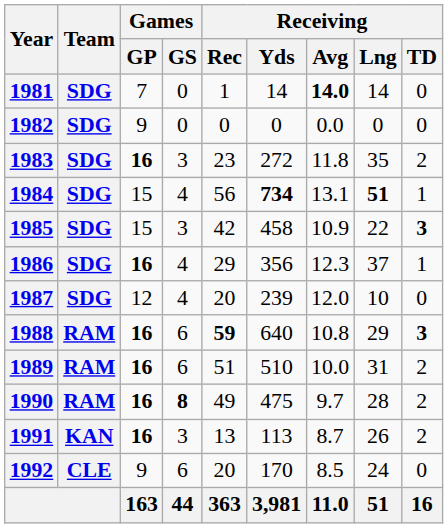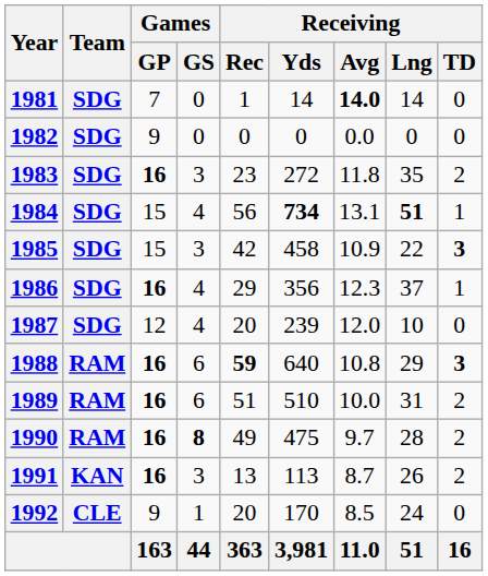1992 | Games / GS: 6 -> 1
